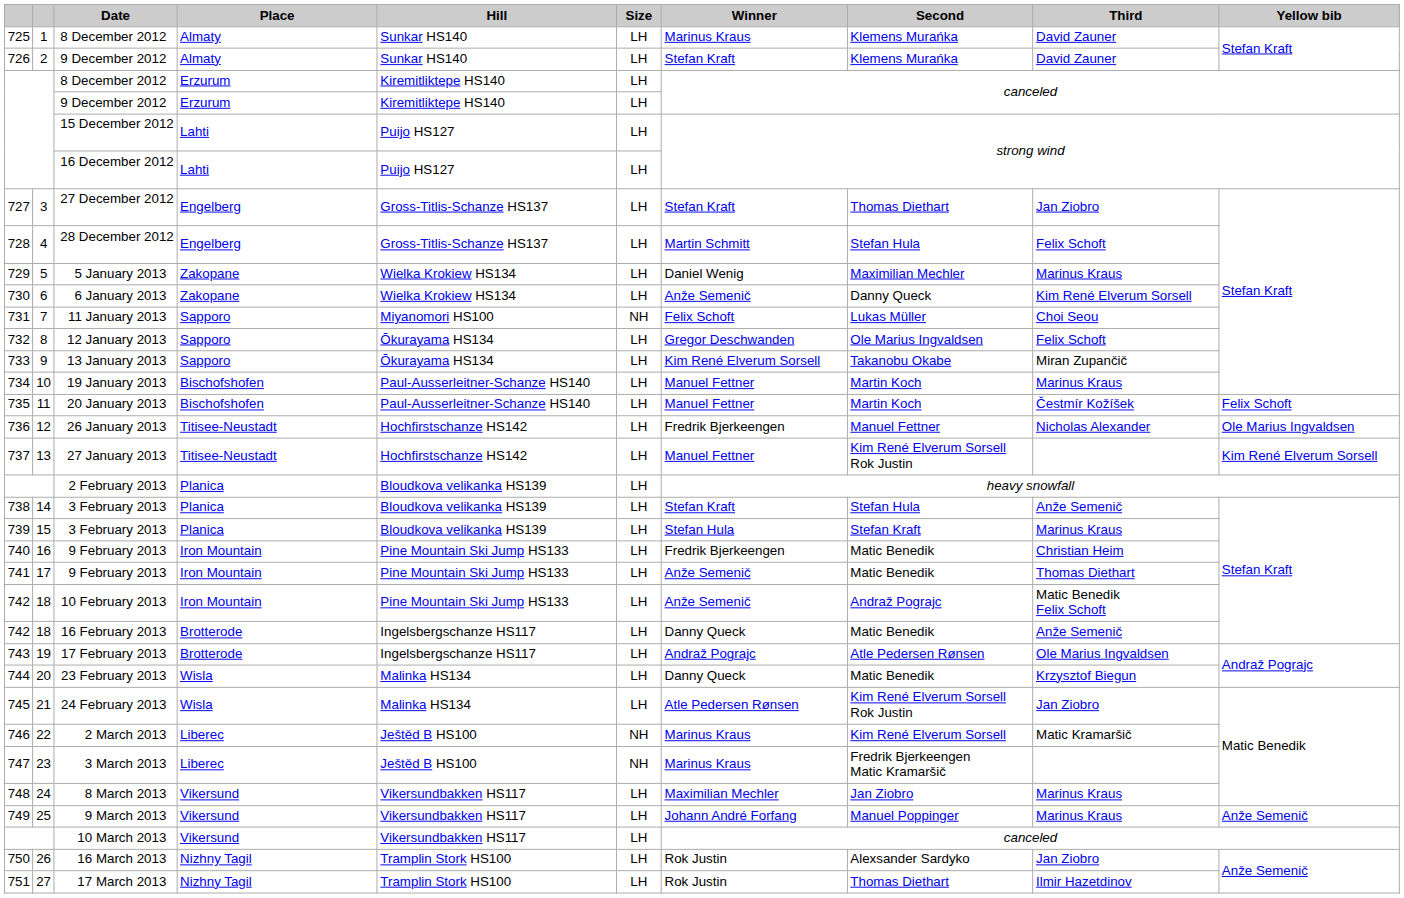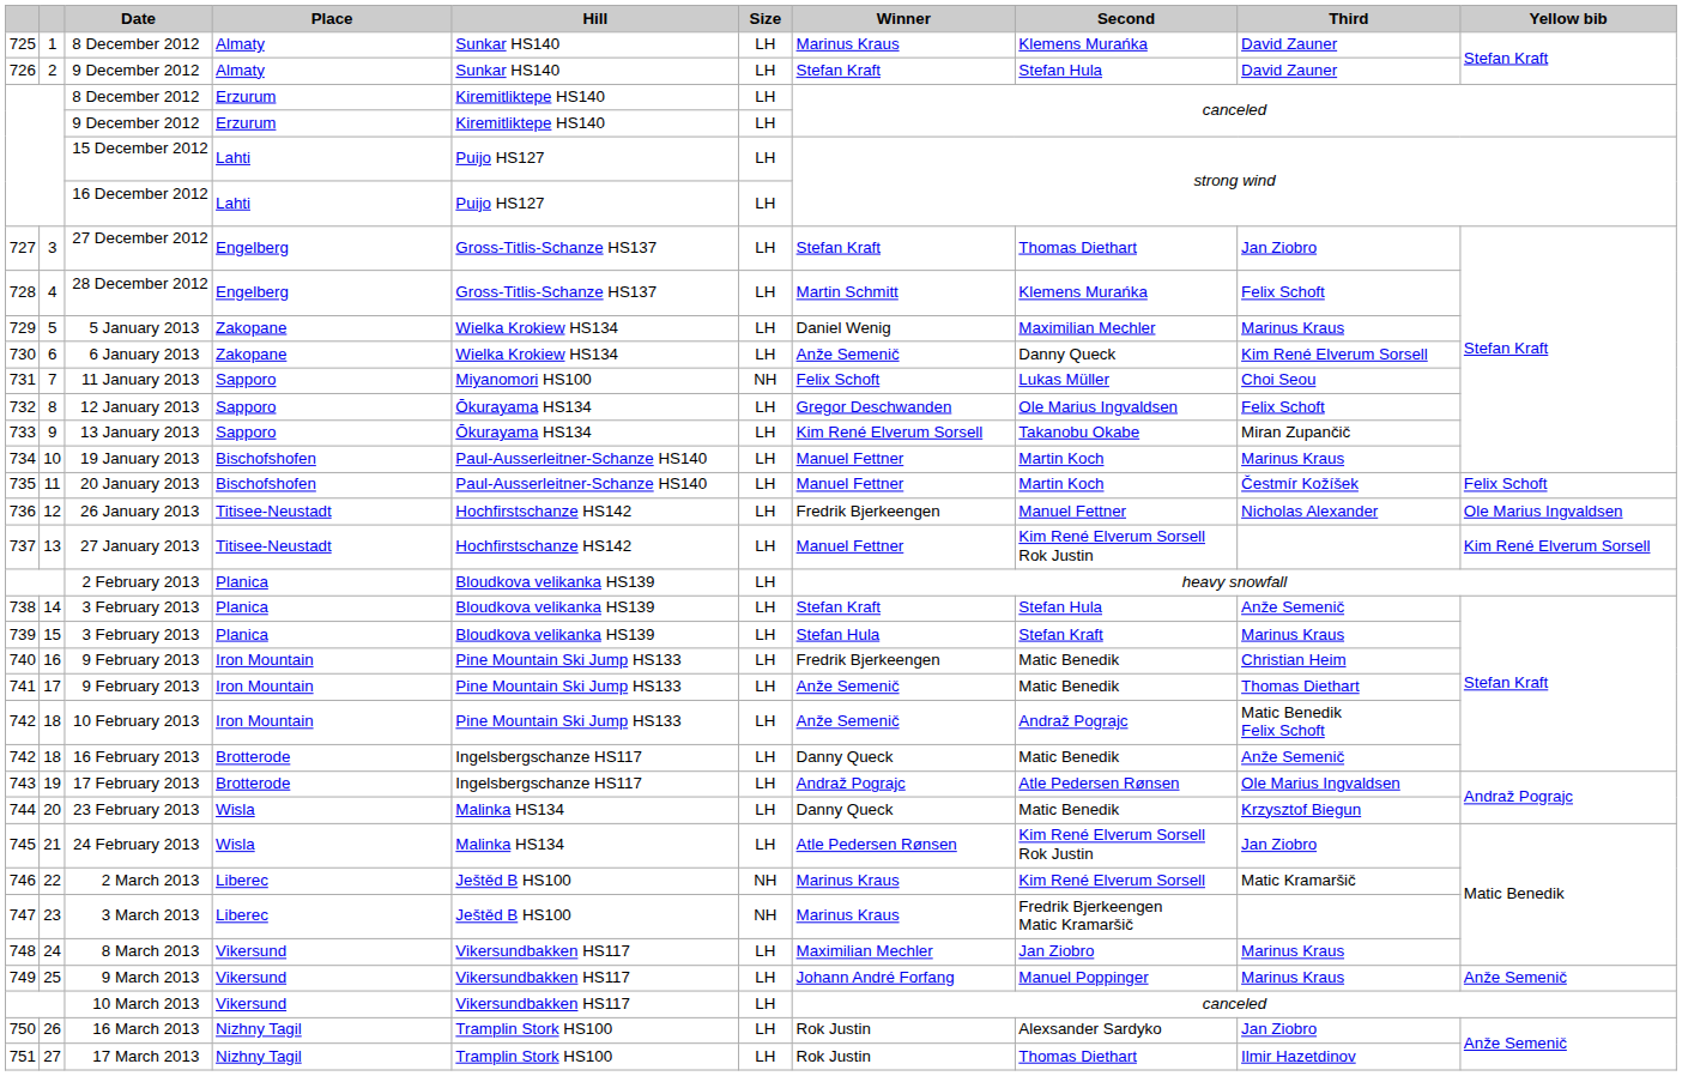726 / 9 December 2012 | Second: Klemens Murańka -> Stefan Hula
28 December 2012 | Second: Stefan Hula -> Klemens Murańka
